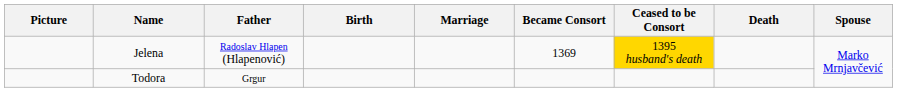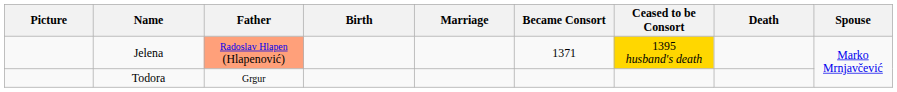Jelena | Father: no background -> lightsalmon background
Jelena | Became Consort: 1369 -> 1371
